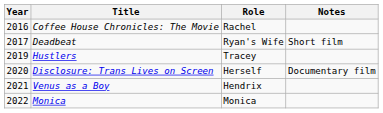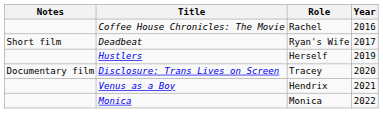columns swapped: Year <-> Notes
Hustlers | Role: Tracey -> Herself
Disclosure: Trans Lives on Screen | Role: Herself -> Tracey
